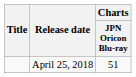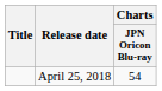April 25, 2018 | Charts / JPN Oricon Blu-ray: 51 -> 54
